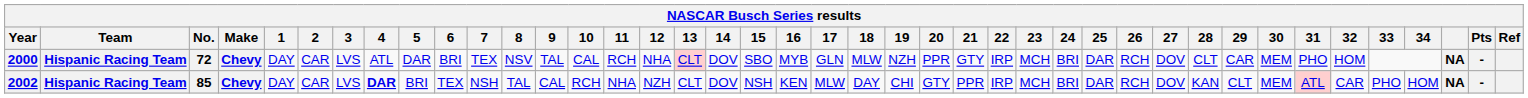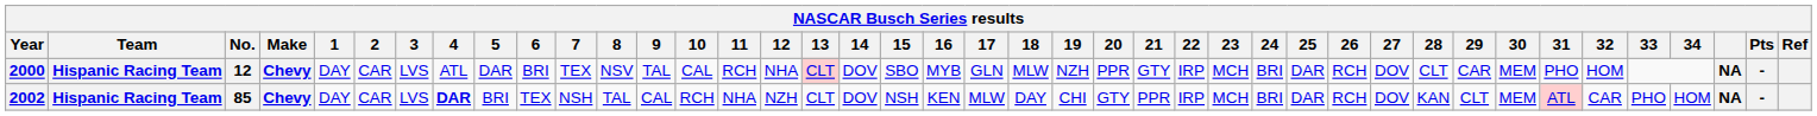2000 | No.: 72 -> 12
